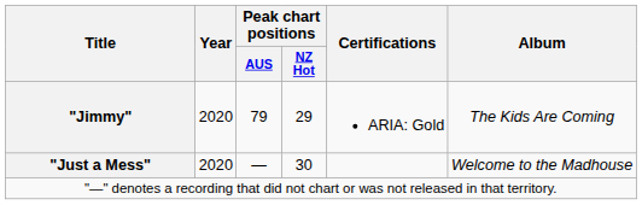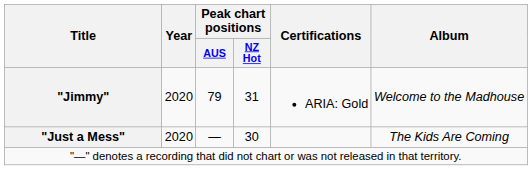"Jimmy" | Peak chart positions / NZ Hot: 29 -> 31
"Jimmy" | Album: The Kids Are Coming -> Welcome to the Madhouse
"Just a Mess" | Album: Welcome to the Madhouse -> The Kids Are Coming
